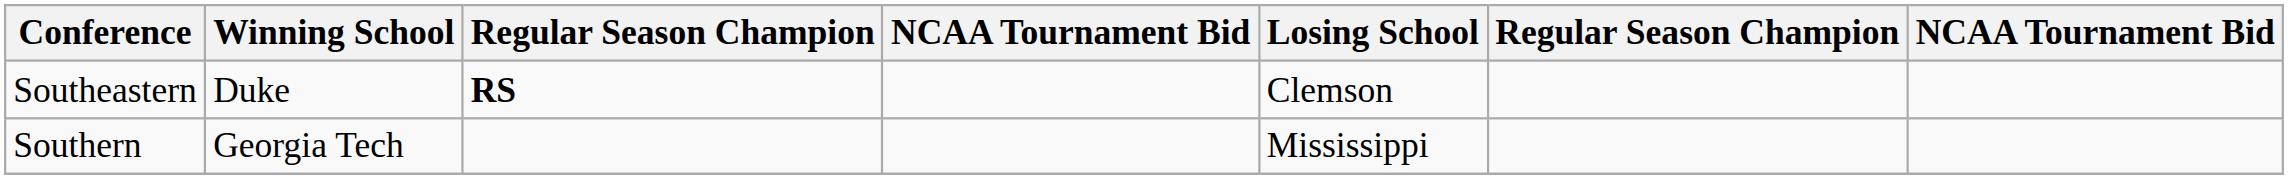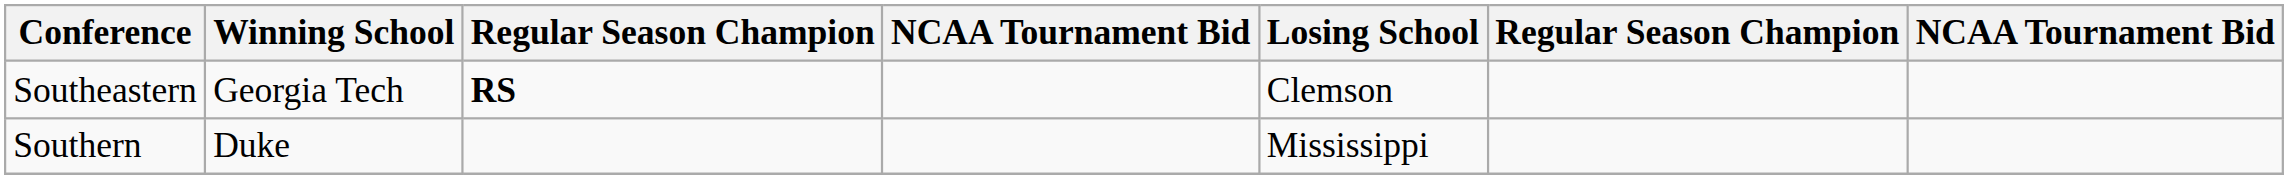Southeastern | Winning School: Duke -> Georgia Tech
Southern | Winning School: Georgia Tech -> Duke
